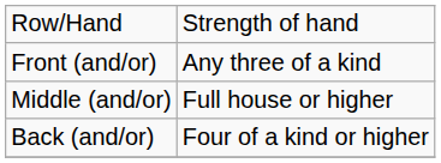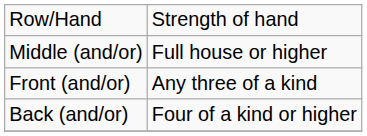rows swapped: Front (and/or) <-> Middle (and/or)
